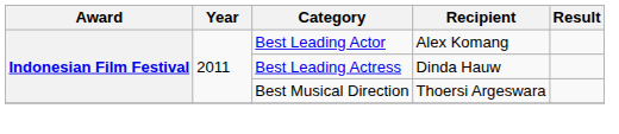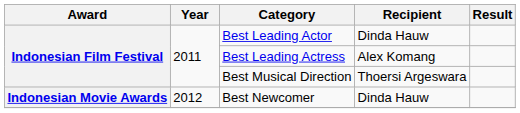Best Leading Actor | Recipient: Alex Komang -> Dinda Hauw
Best Leading Actress | Recipient: Dinda Hauw -> Alex Komang
+ row: Indonesian Movie Awards | 2012 | Best Newcomer | Dinda Hauw
